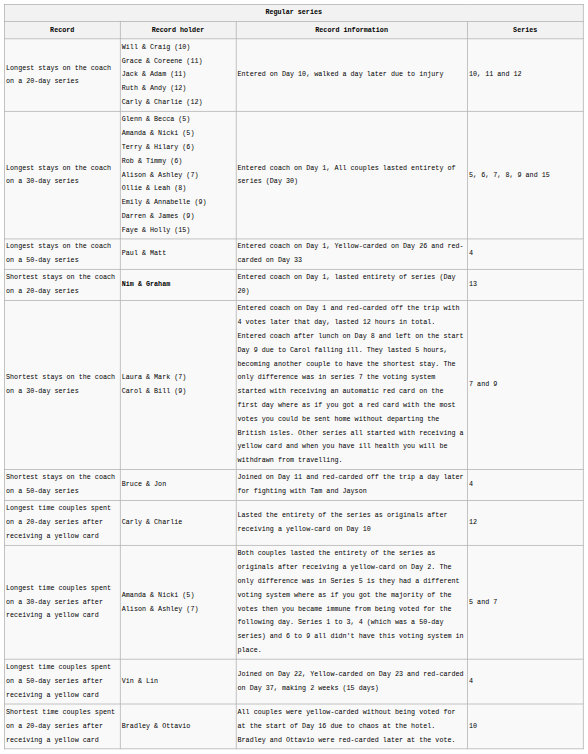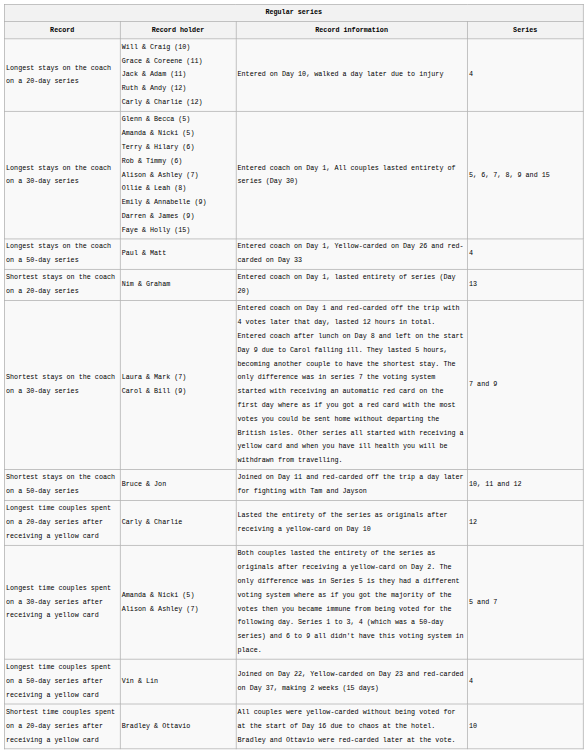Longest stays on the coach on a 20-day series | Series: 10, 11 and 12 -> 4
Shortest stays on the coach on a 20-day series | Record holder: bold -> normal
Shortest stays on the coach on a 50-day series | Series: 4 -> 10, 11 and 12
